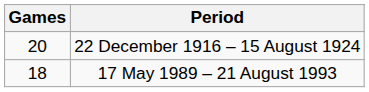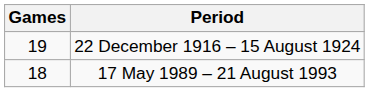22 December 1916 – 15 August 1924 | Games: 20 -> 19
